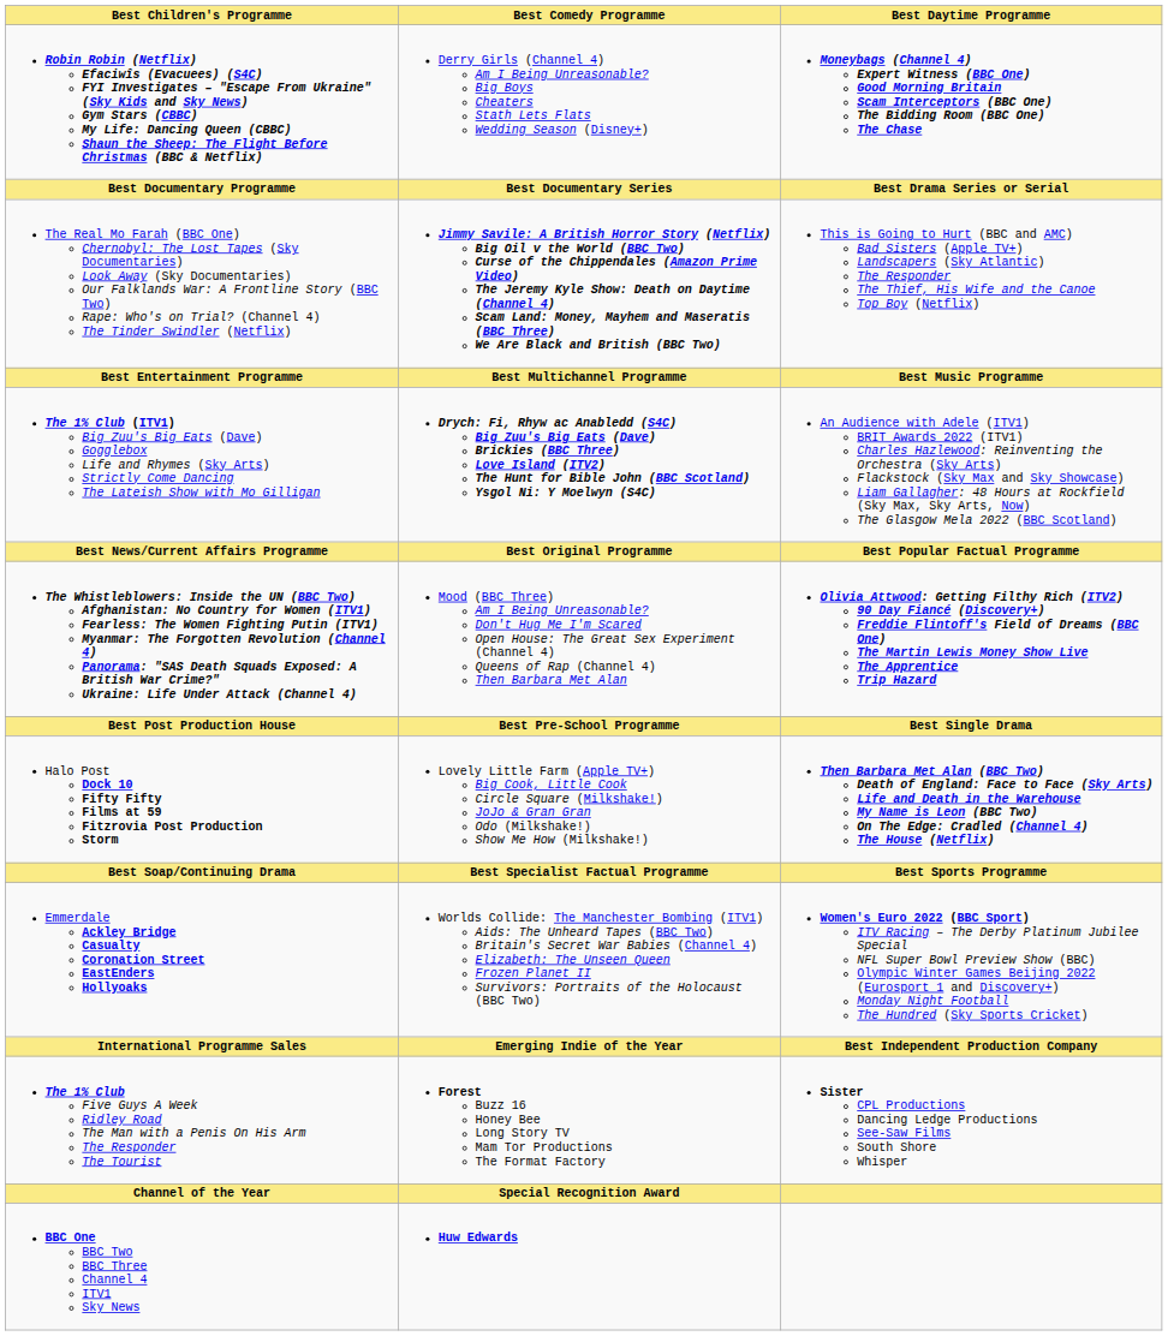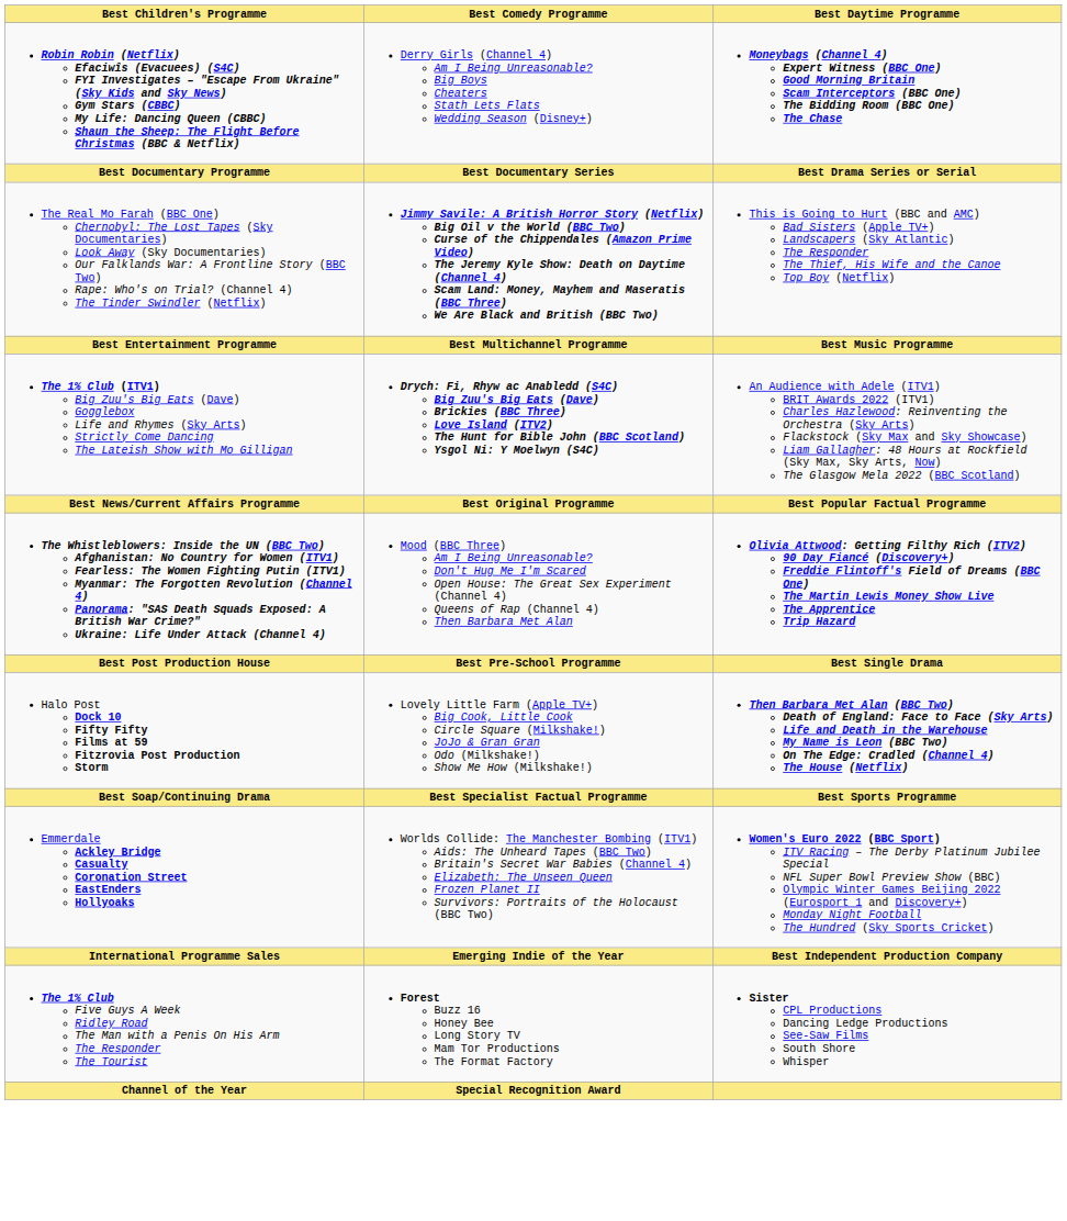- row: BBC One BBC Two BBC Three Channel 4 ITV1 Sky News | Huw Edwards
